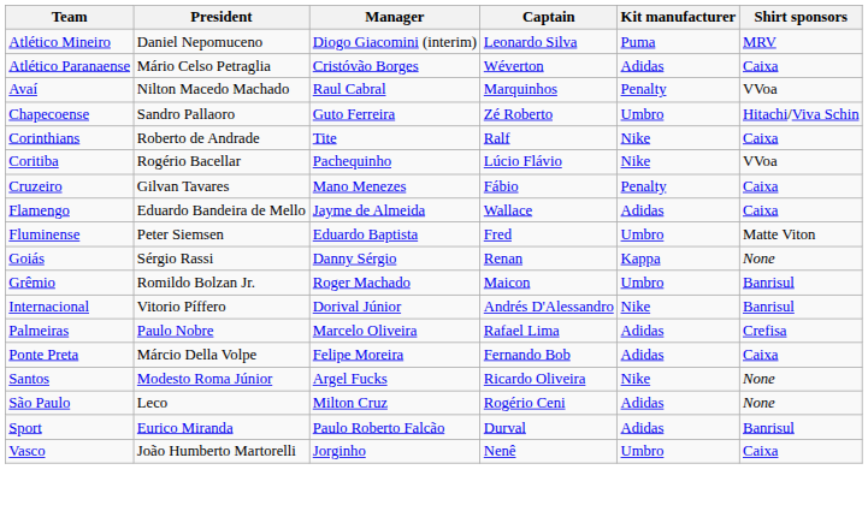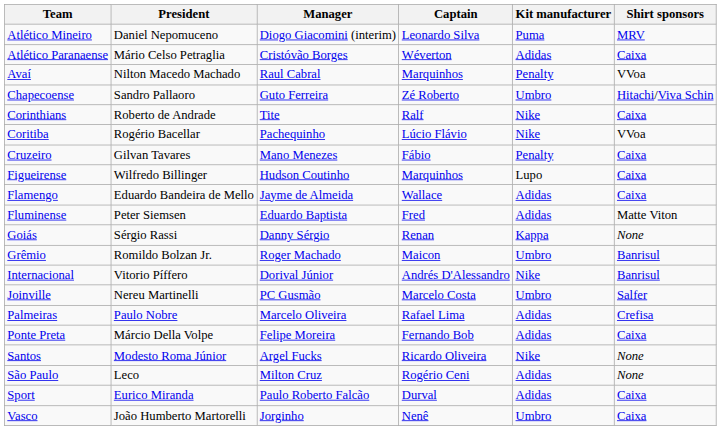+ row: Figueirense | Wilfredo Billinger | Hudson Coutinho | Marquinhos | Lupo | Caixa
Fluminense | Kit manufacturer: Umbro -> Adidas
+ row: Joinville | Nereu Martinelli | PC Gusmão | Marcelo Costa | Umbro | Salfer
Sport | Shirt sponsors: Banrisul -> Caixa
